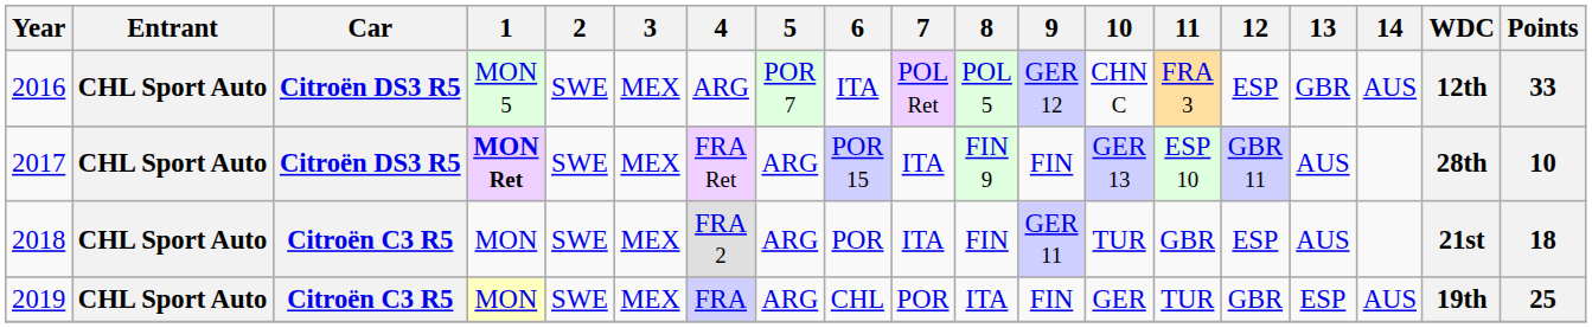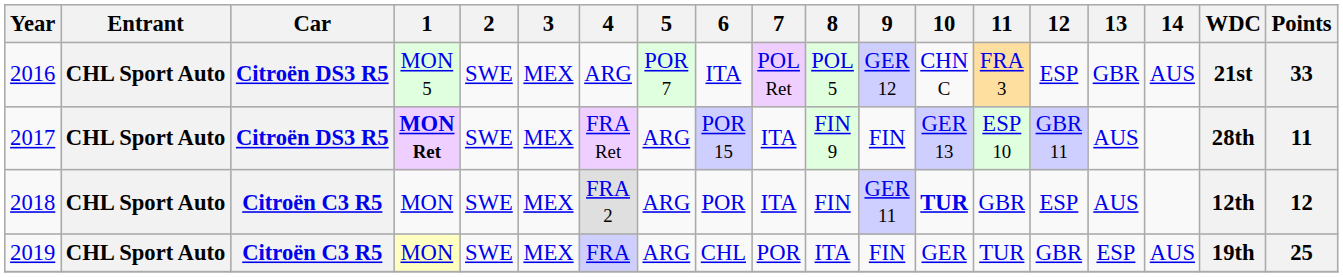2016 | WDC: 12th -> 21st
2017 | Points: 10 -> 11
2018 | 10: normal -> bold
2018 | WDC: 21st -> 12th
2018 | Points: 18 -> 12
